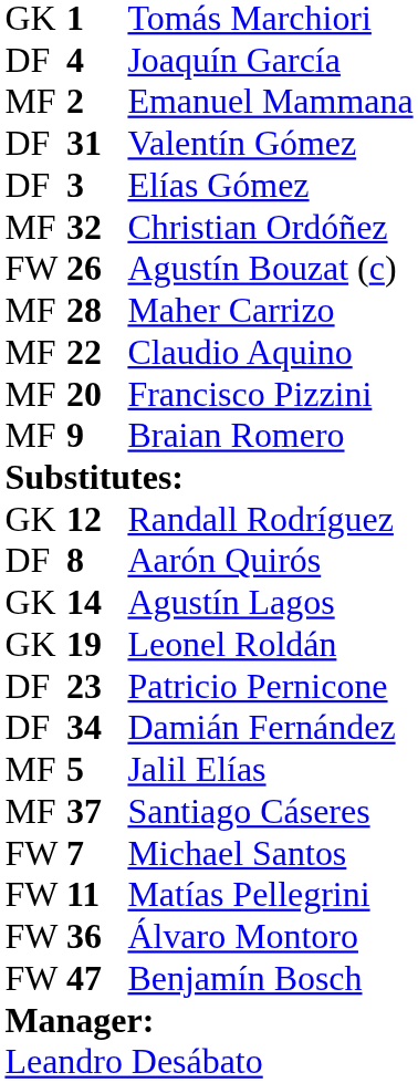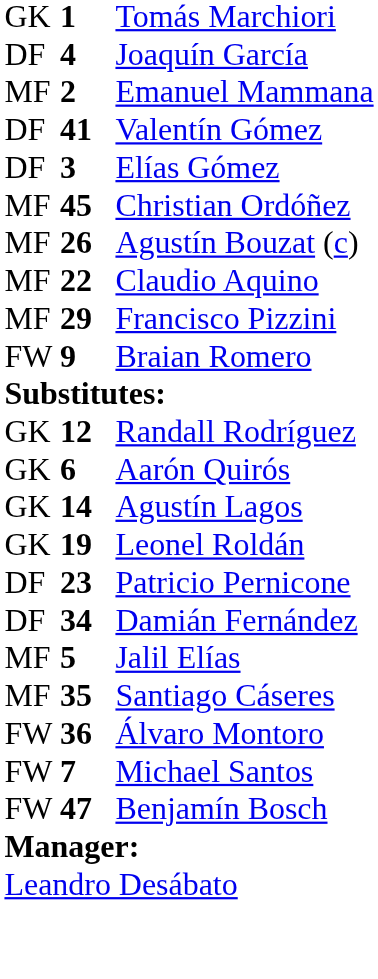Valentín Gómez | column 2: 31 -> 41
Christian Ordóñez | column 2: 32 -> 45
Agustín Bouzat (c) | column 1: FW -> MF
- row: MF | 28 | Maher Carrizo
Francisco Pizzini | column 2: 20 -> 29
Braian Romero | column 1: MF -> FW
Aarón Quirós | column 1: DF -> GK
Aarón Quirós | column 2: 8 -> 6
Santiago Cáseres | column 2: 37 -> 35
rows swapped: Michael Santos <-> Álvaro Montoro
- row: FW | 11 | Matías Pellegrini
